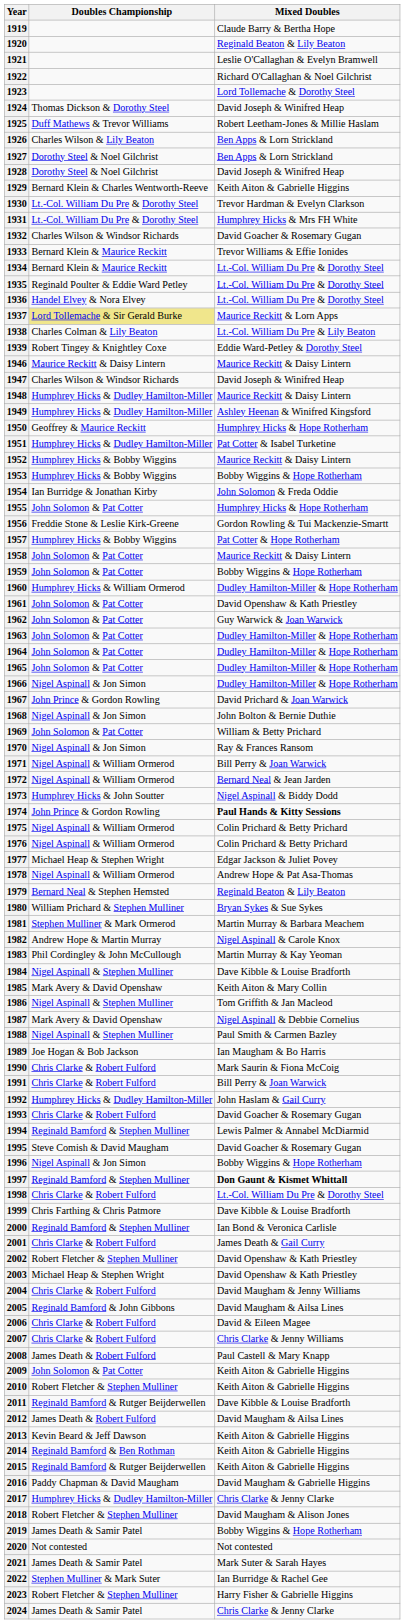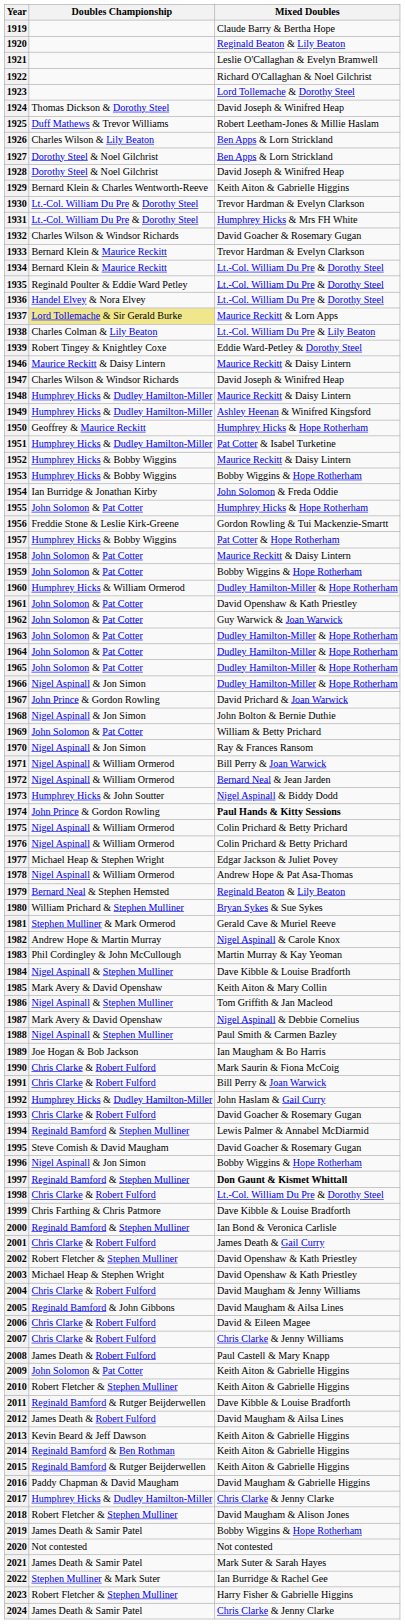1933 | Mixed Doubles: Trevor Williams & Effie Ionides -> Trevor Hardman & Evelyn Clarkson
1981 | Mixed Doubles: Martin Murray & Barbara Meachem -> Gerald Cave & Muriel Reeve
